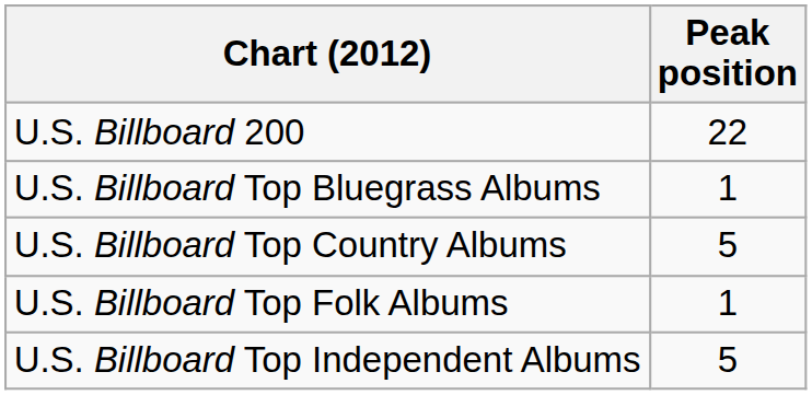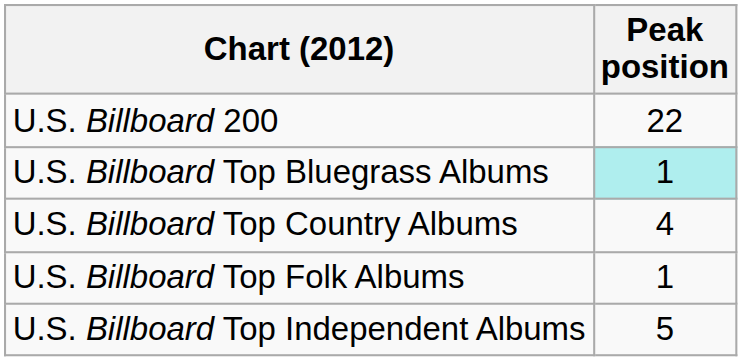U.S. Billboard Top Bluegrass Albums | Peak position: no background -> paleturquoise background
U.S. Billboard Top Country Albums | Peak position: 5 -> 4
